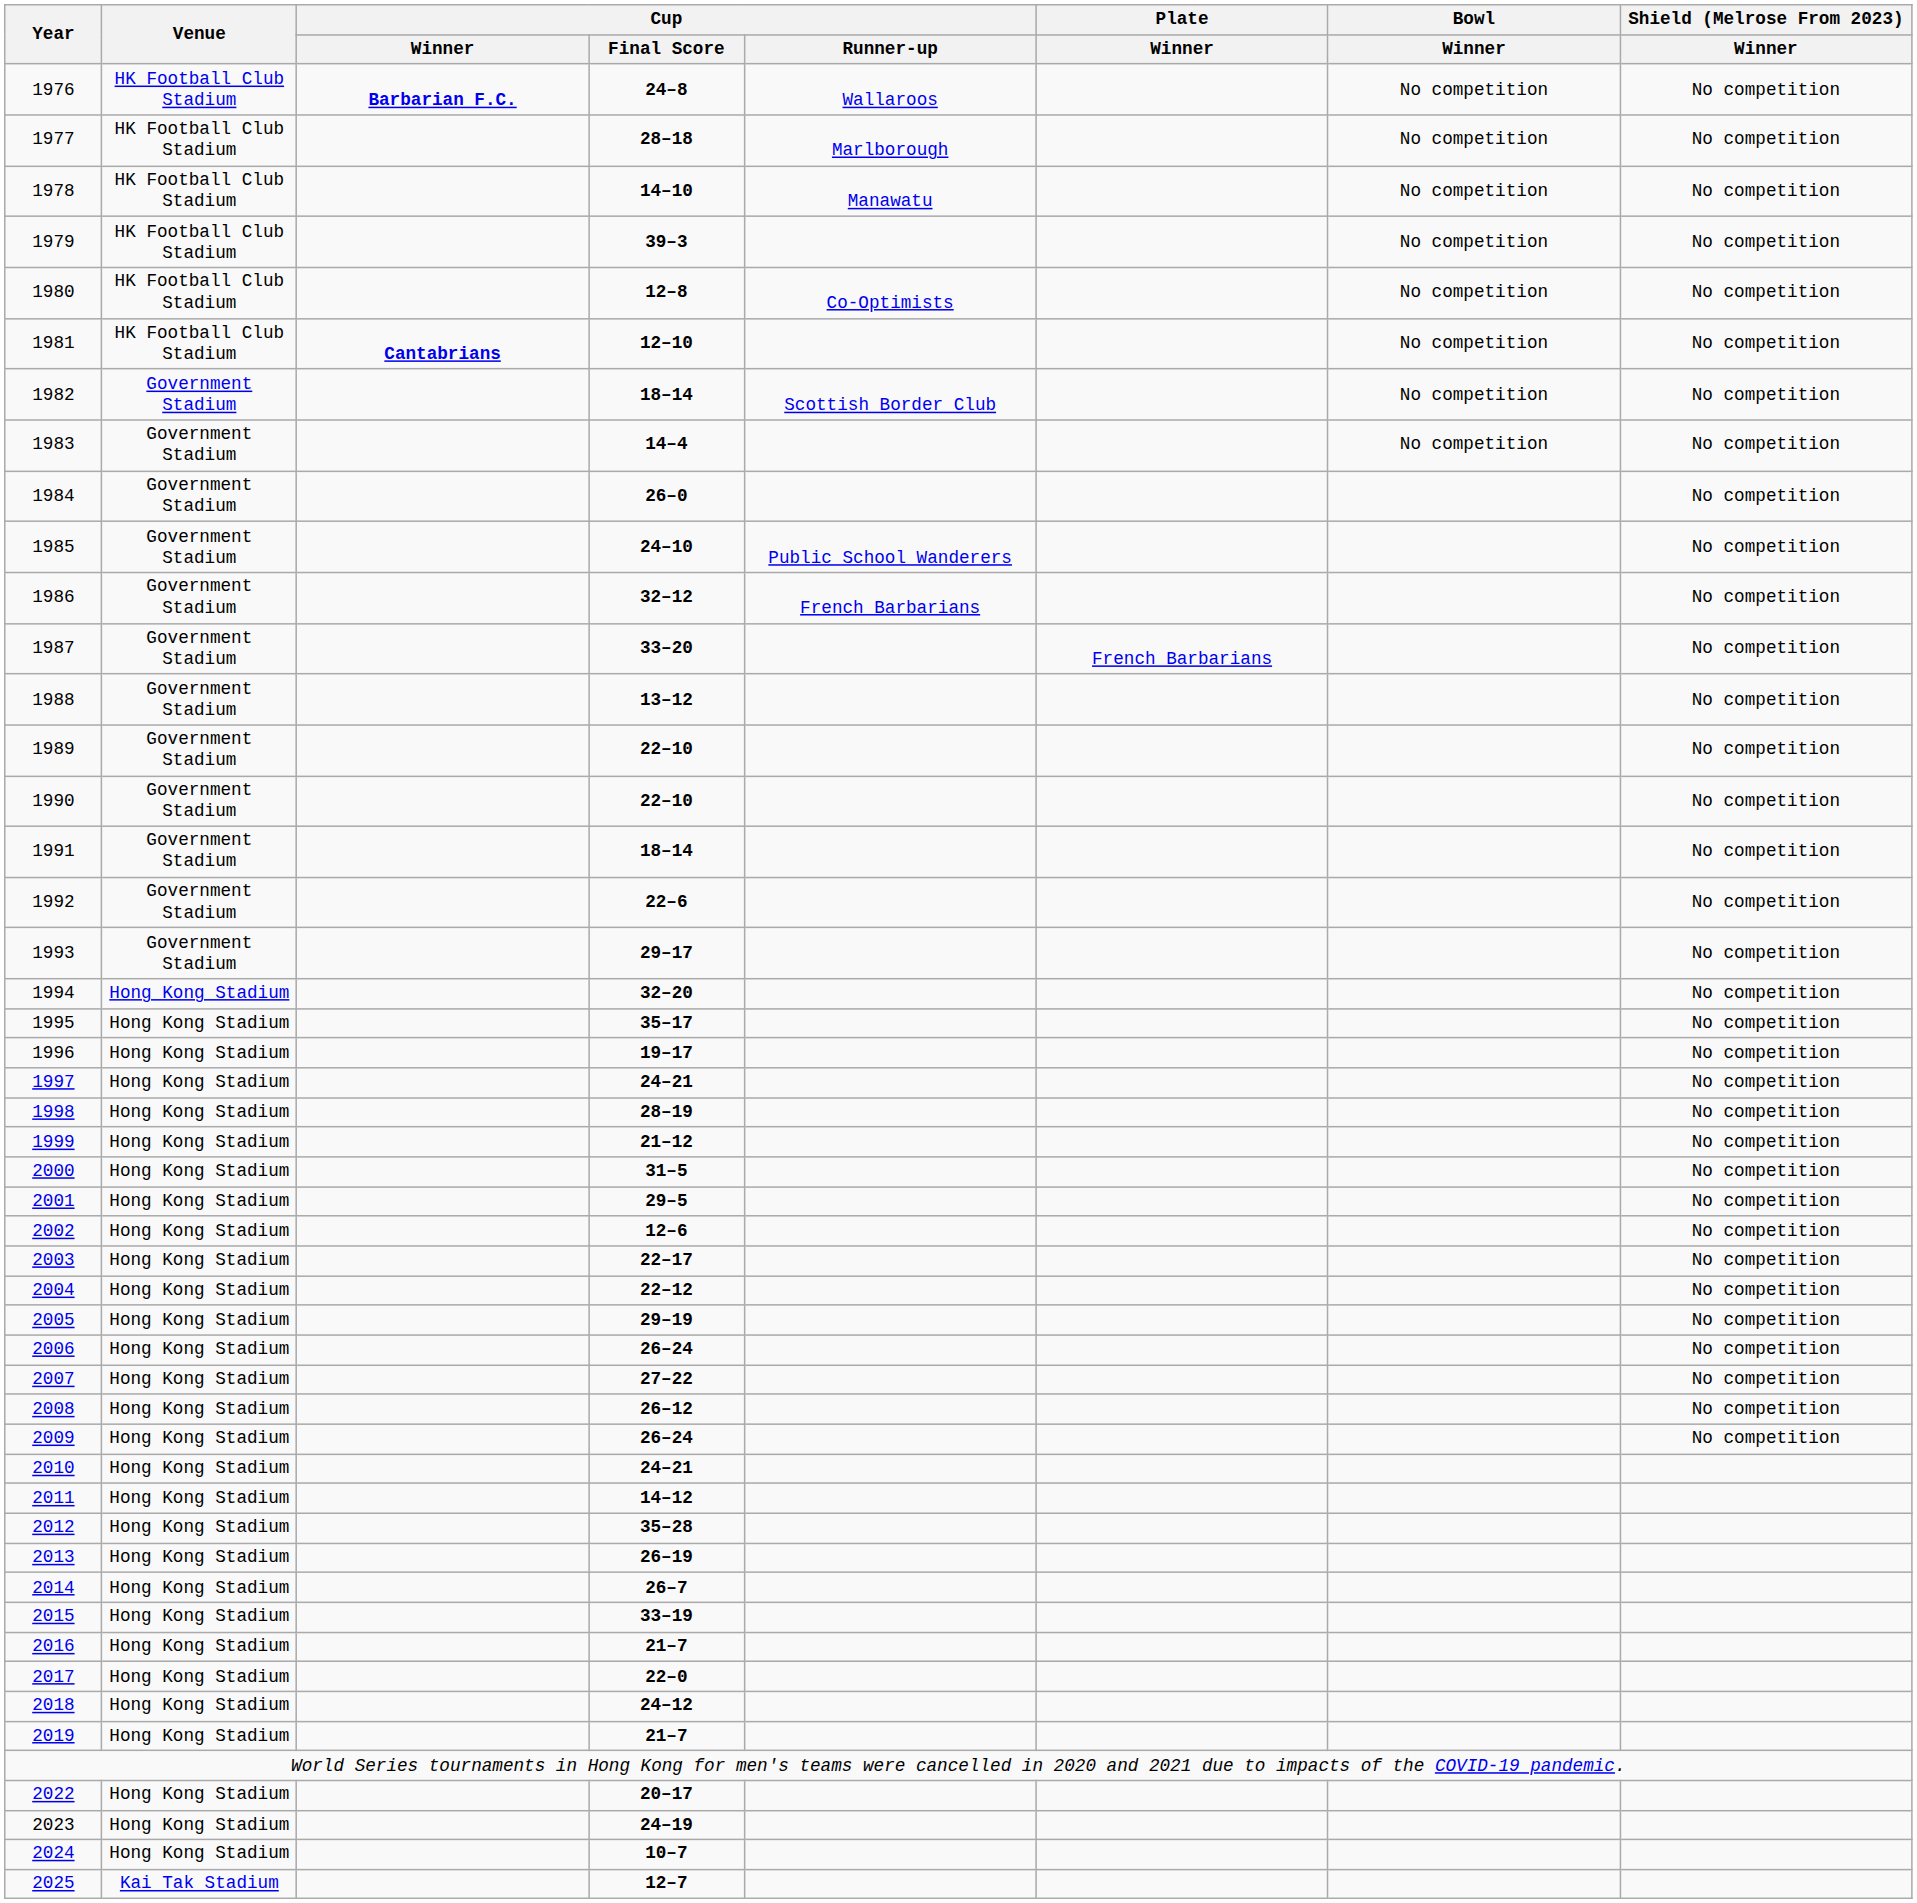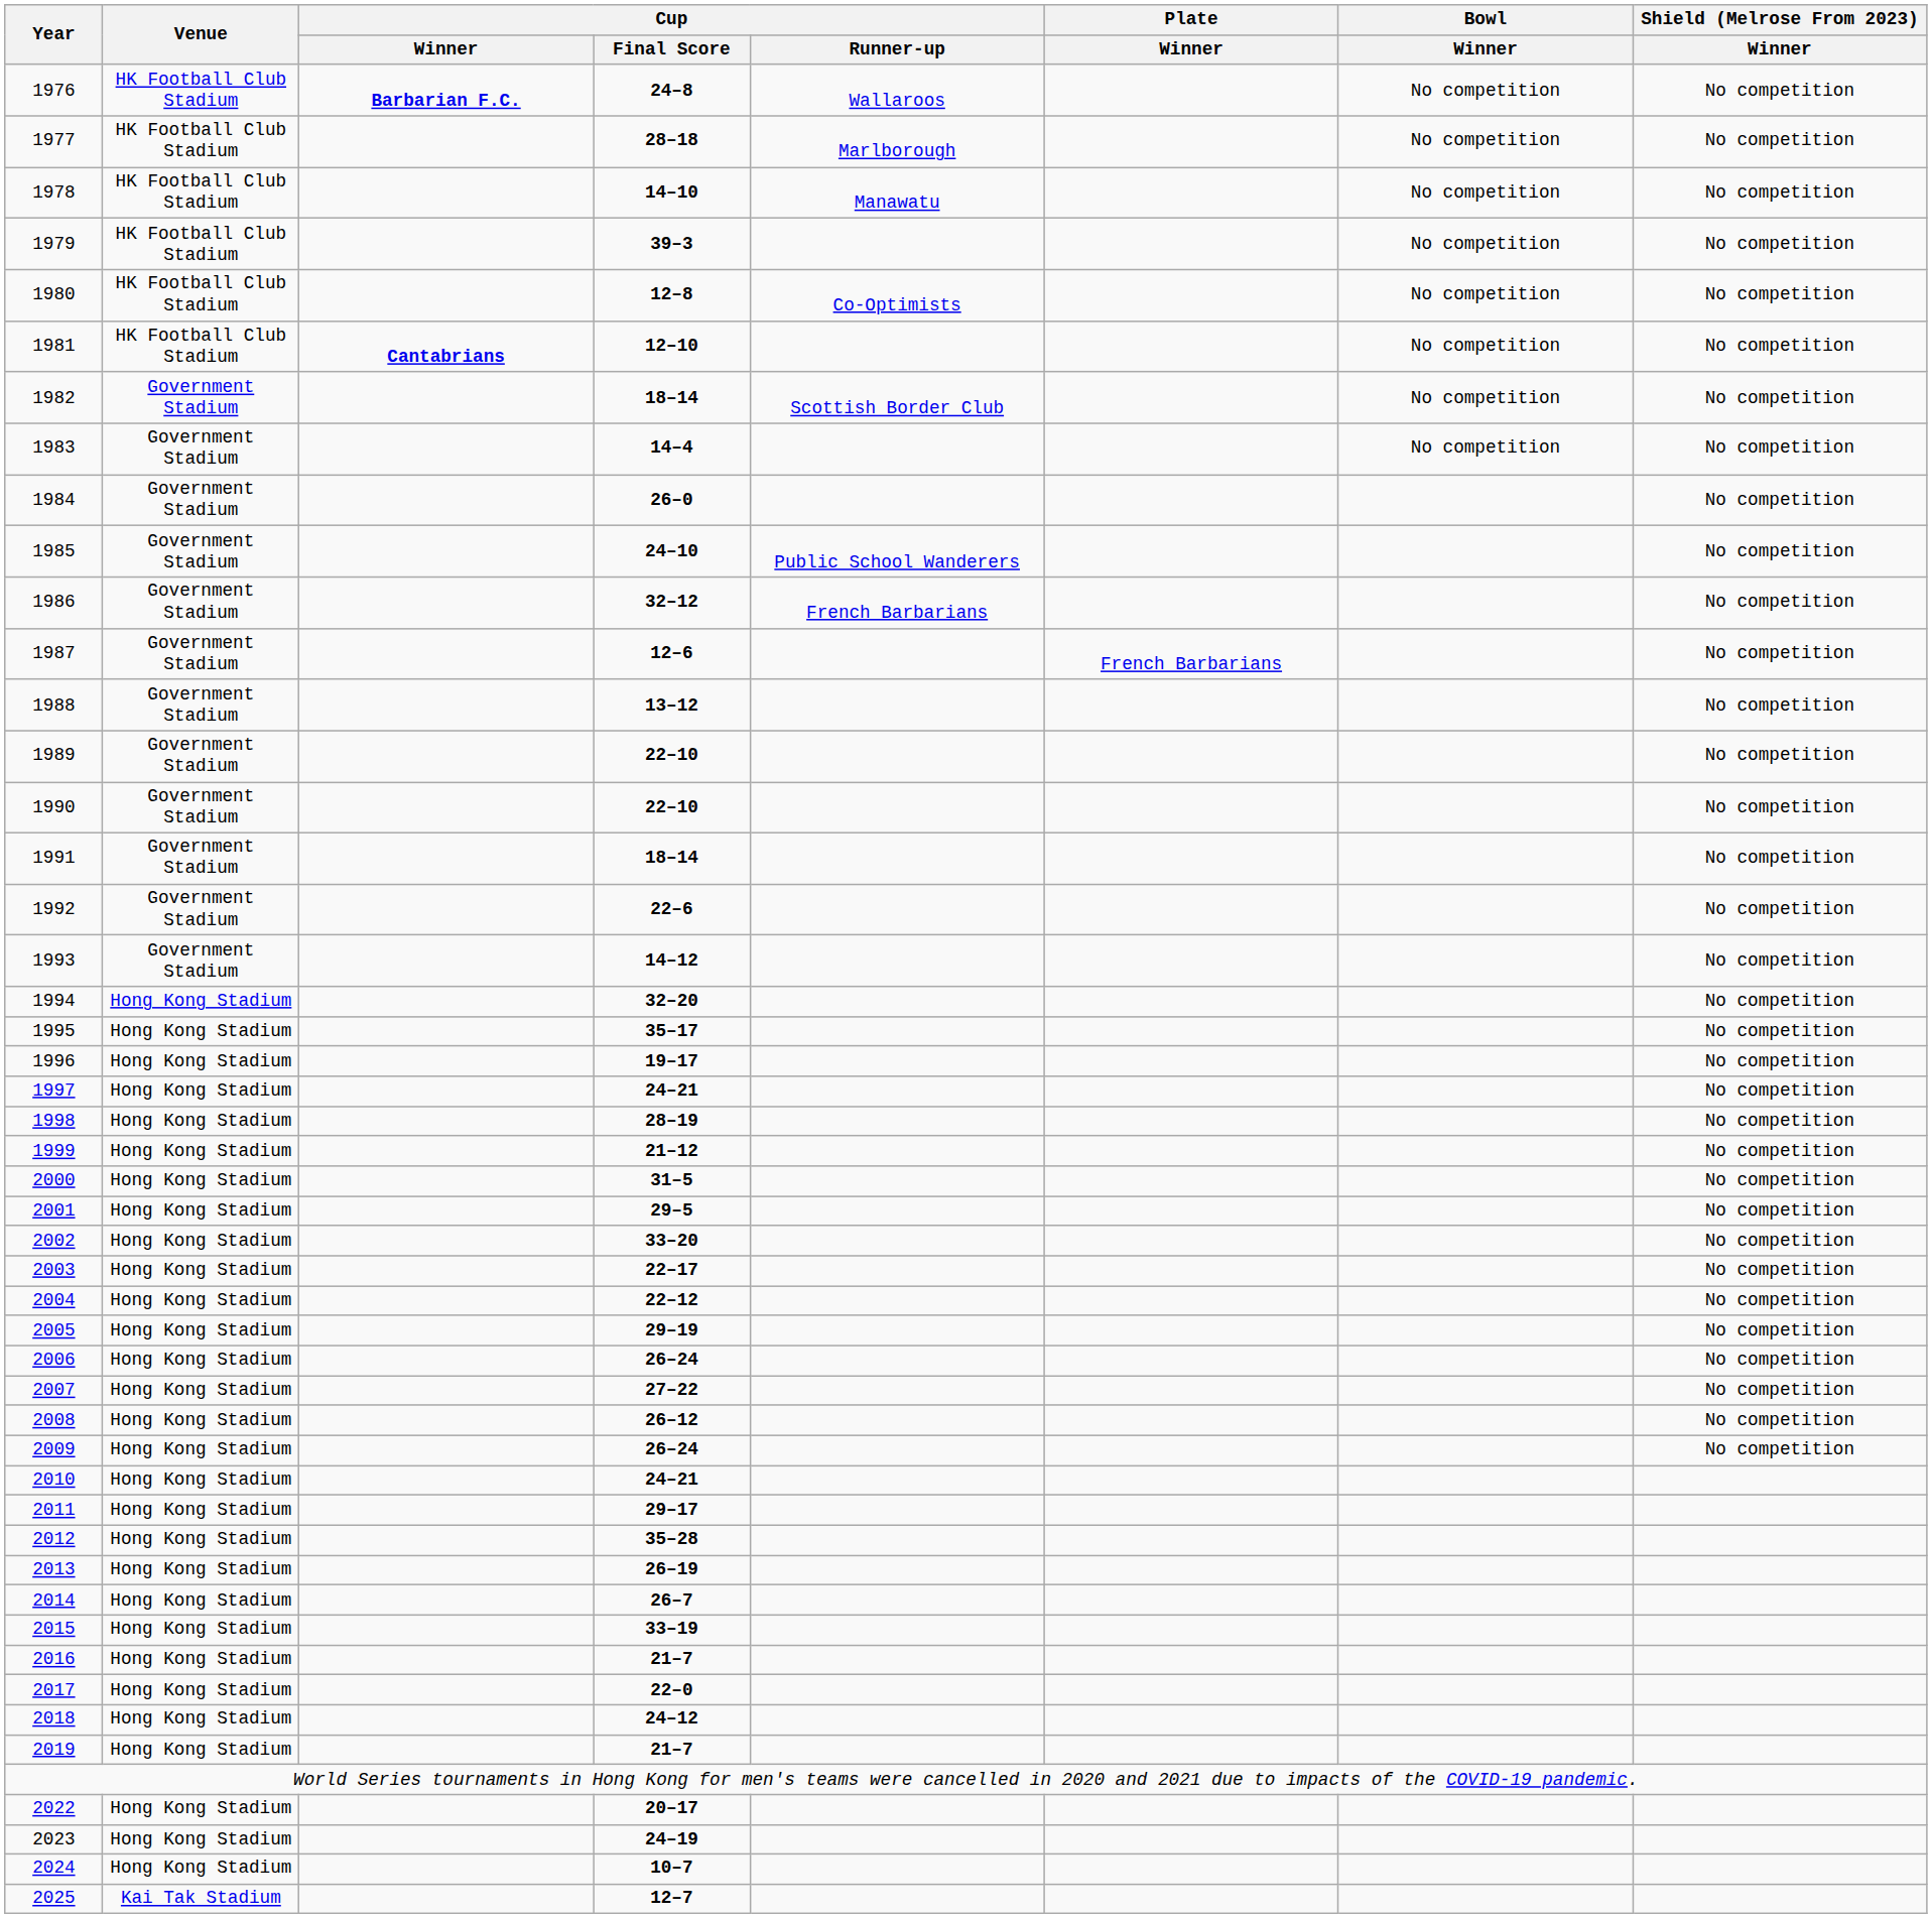1987 | Cup / Final Score: 33–20 -> 12–6
1993 | Cup / Final Score: 29–17 -> 14–12
2002 | Cup / Final Score: 12–6 -> 33–20
2011 | Cup / Final Score: 14–12 -> 29–17
